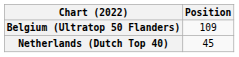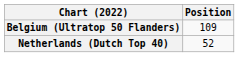Netherlands (Dutch Top 40) | Position: 45 -> 52
